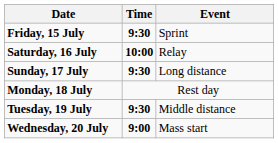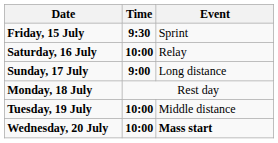Sunday, 17 July | Time: 9:30 -> 9:00
Tuesday, 19 July | Time: 9:30 -> 10:00
Wednesday, 20 July | Time: 9:00 -> 10:00
Wednesday, 20 July | Event: normal -> bold
